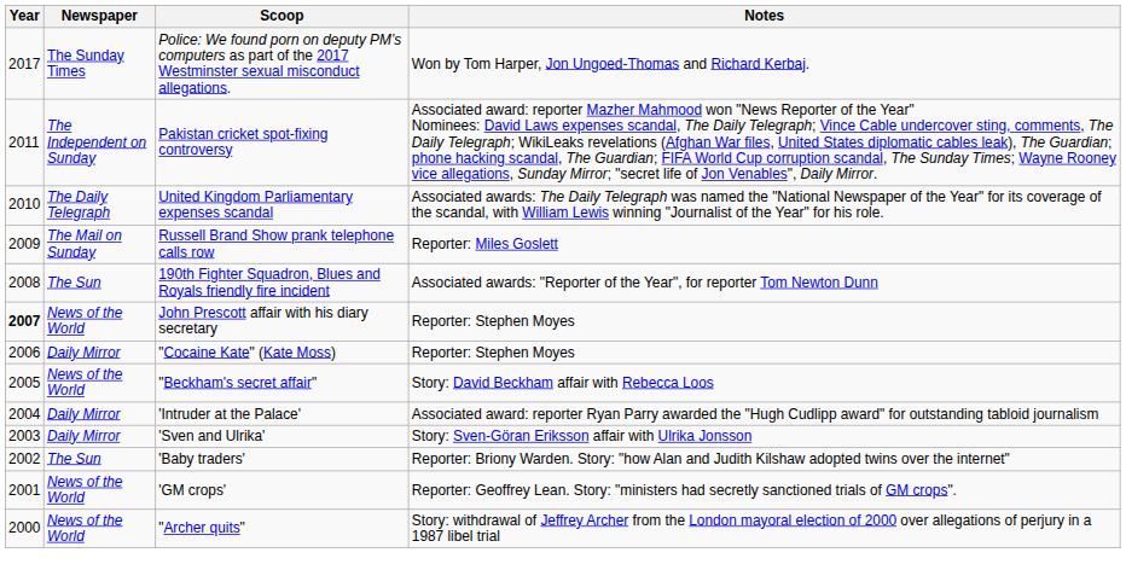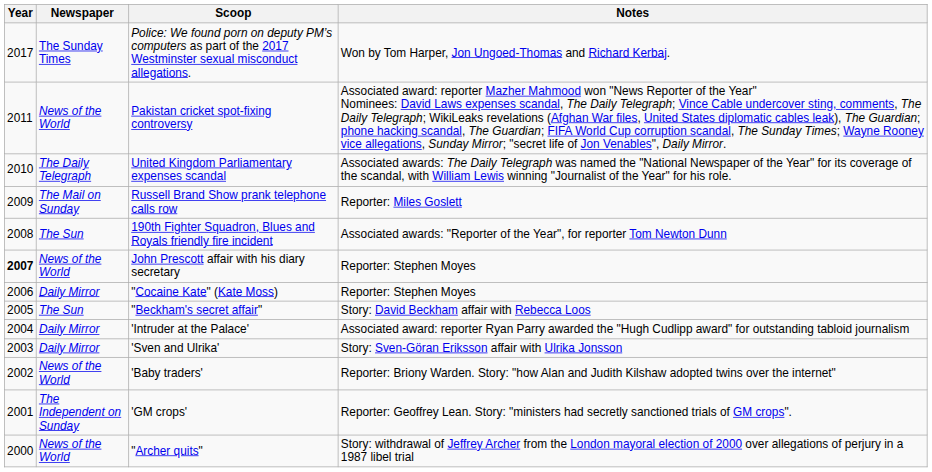Pakistan cricket spot-fixing controversy | Newspaper: The Independent on Sunday -> News of the World
"Beckham's secret affair" | Newspaper: News of the World -> The Sun
'Baby traders' | Newspaper: The Sun -> News of the World
'GM crops' | Newspaper: News of the World -> The Independent on Sunday
